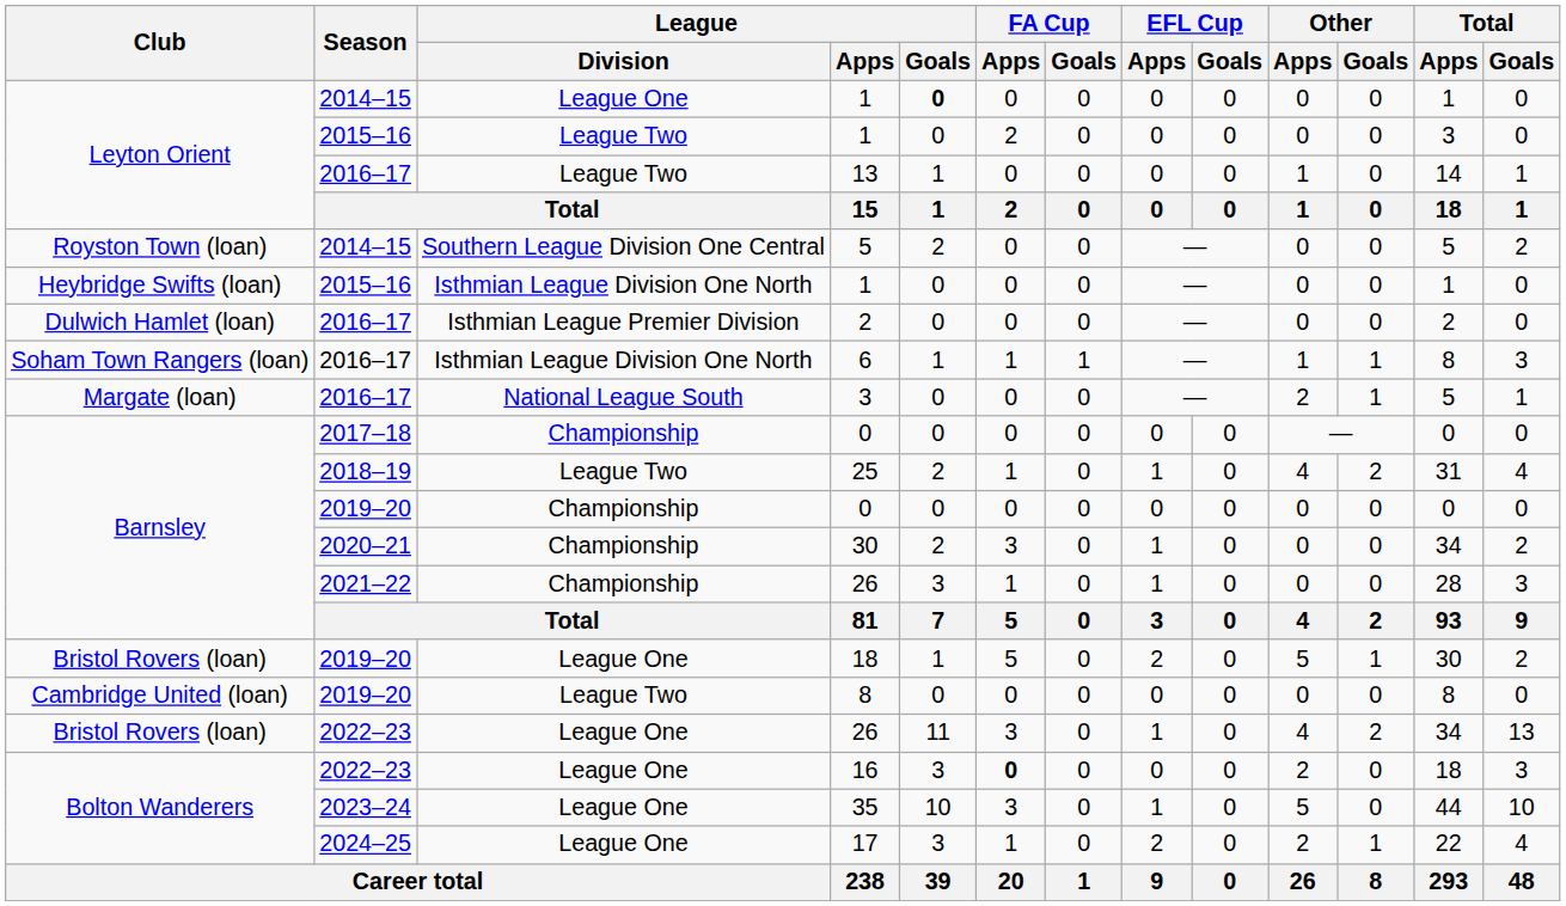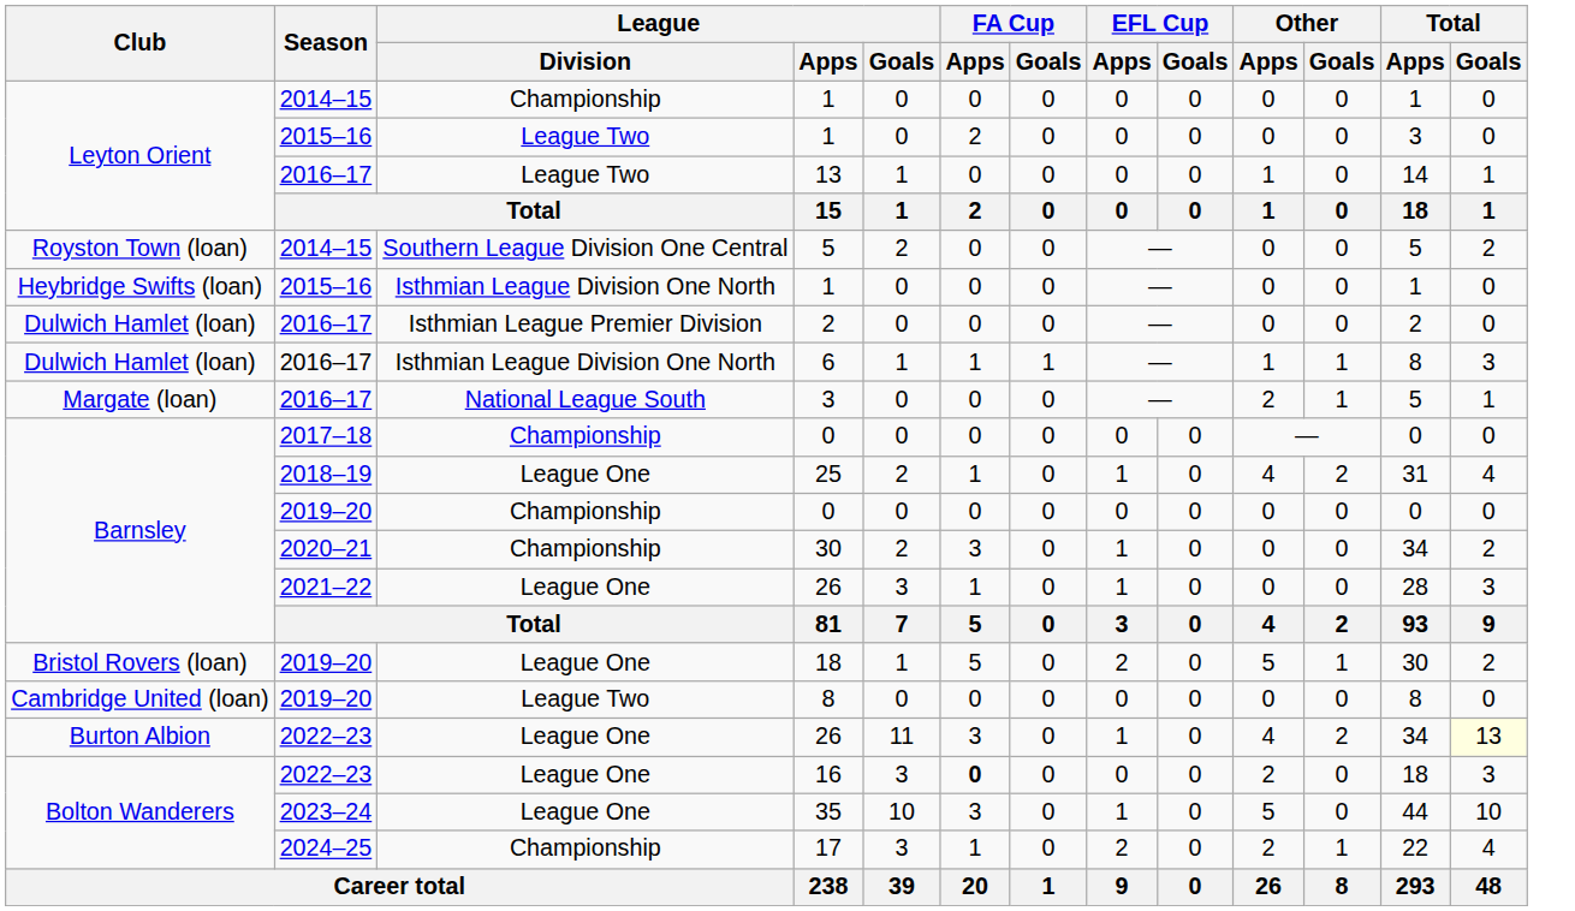2014–15 / 1 | League / Division: League One -> Championship
2014–15 / 1 | League / Goals: bold -> normal
6 | Club: Soham Town Rangers (loan) -> Dulwich Hamlet (loan)
25 | League / Division: League Two -> League One
2021–22 / 26 | League / Division: Championship -> League One
2022–23 / 26 | Club: Bristol Rovers (loan) -> Burton Albion
2022–23 / 26 | Total / Goals: no background -> lightyellow background
17 | League / Division: League One -> Championship
